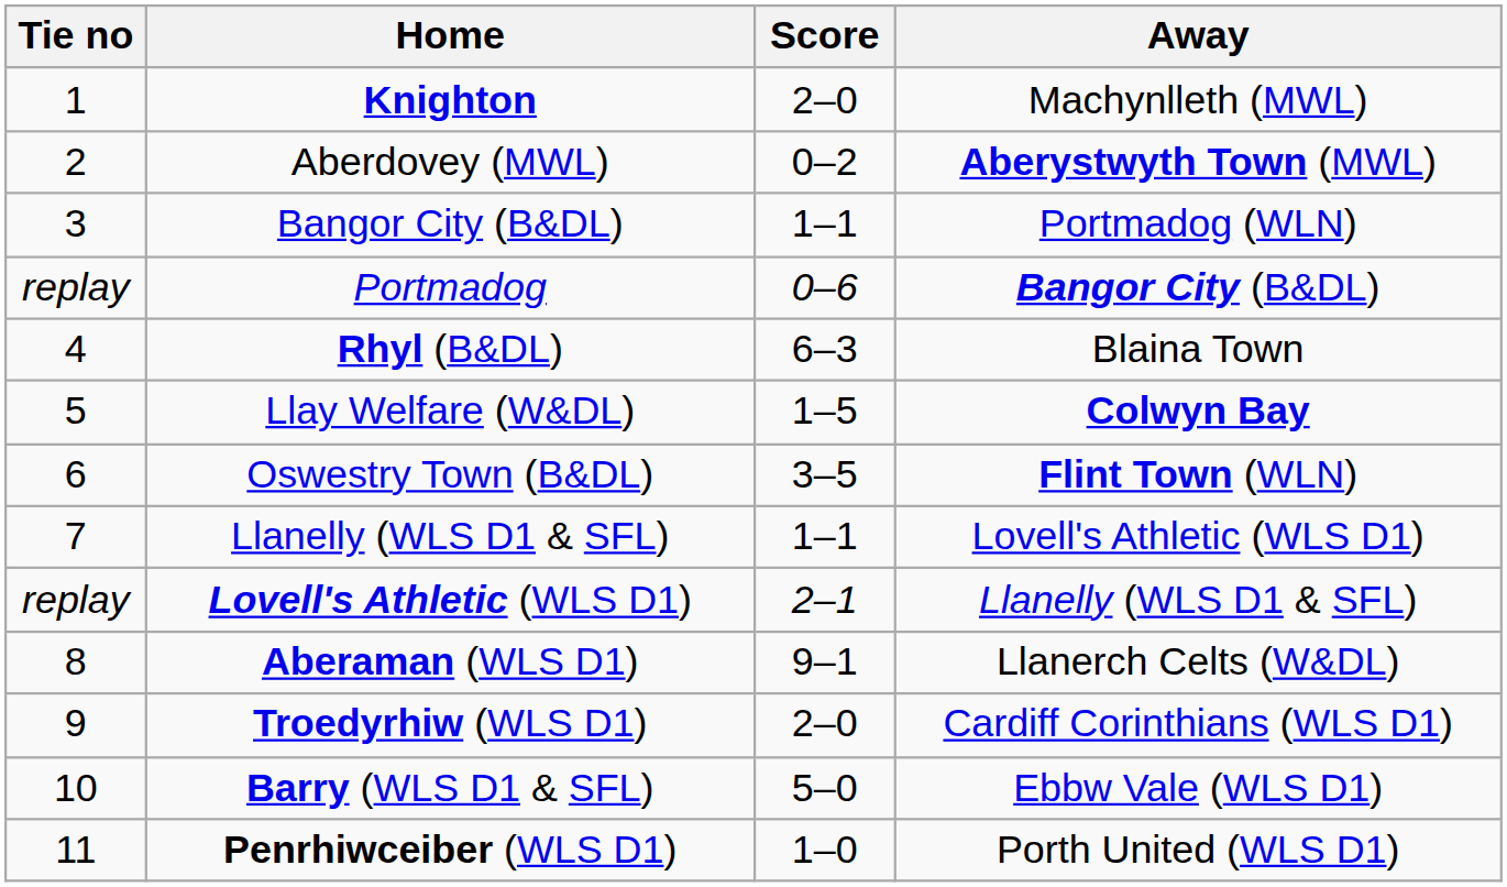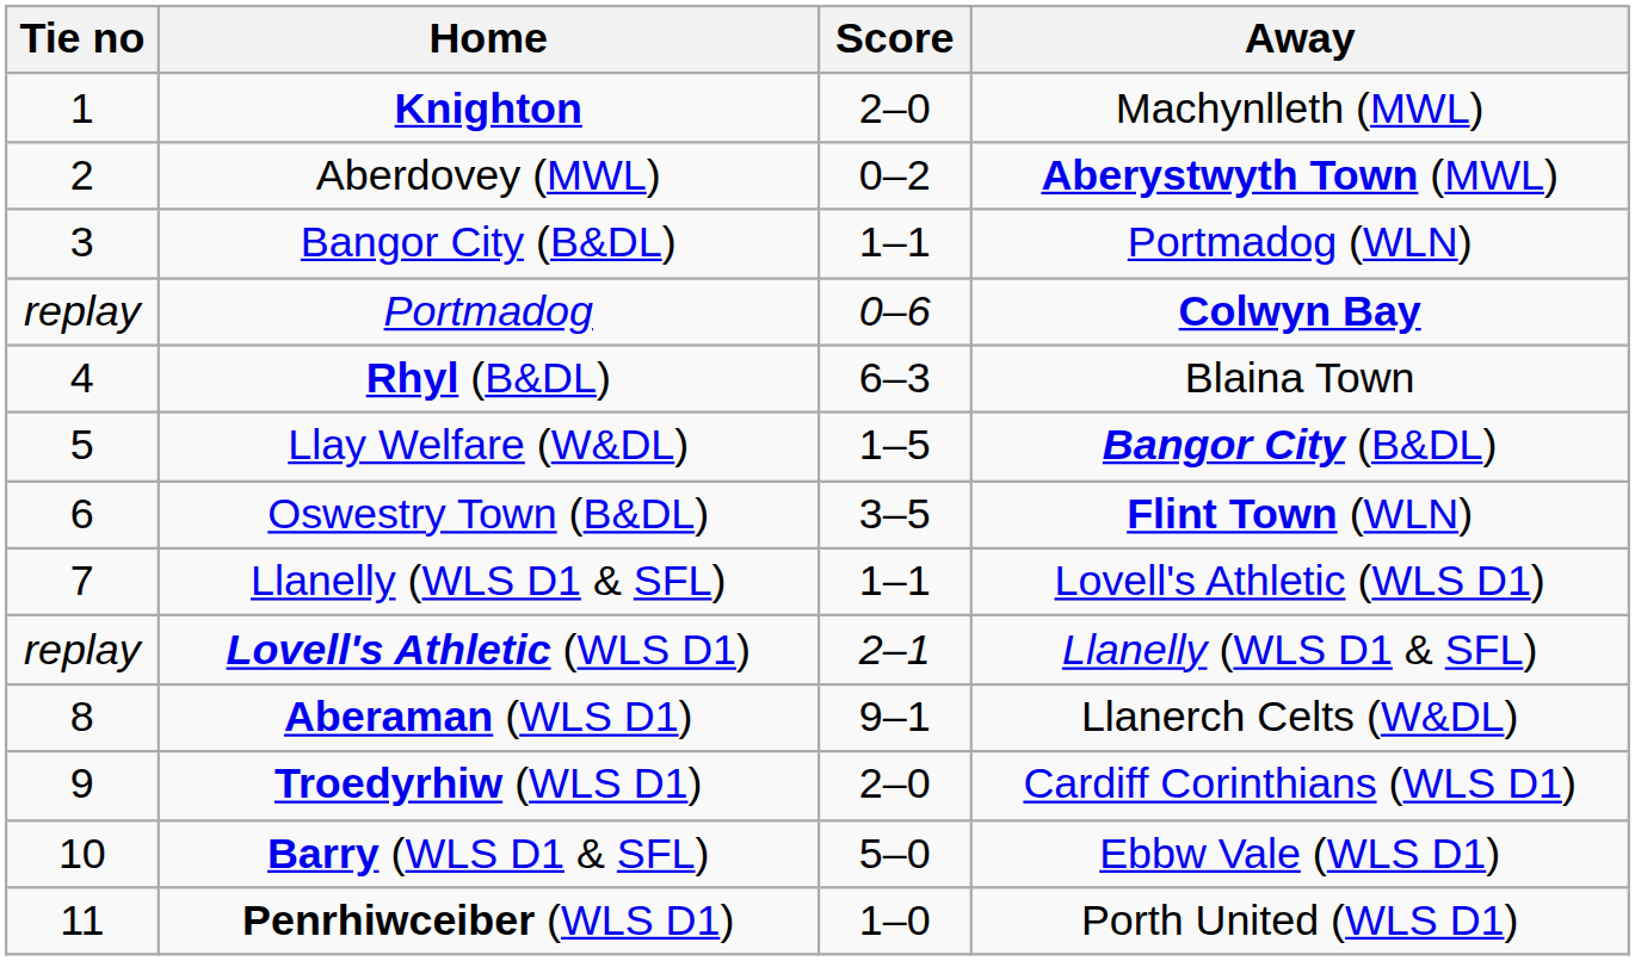Portmadog | Away: Bangor City (B&DL) -> Colwyn Bay
Llay Welfare (W&DL) | Away: Colwyn Bay -> Bangor City (B&DL)
